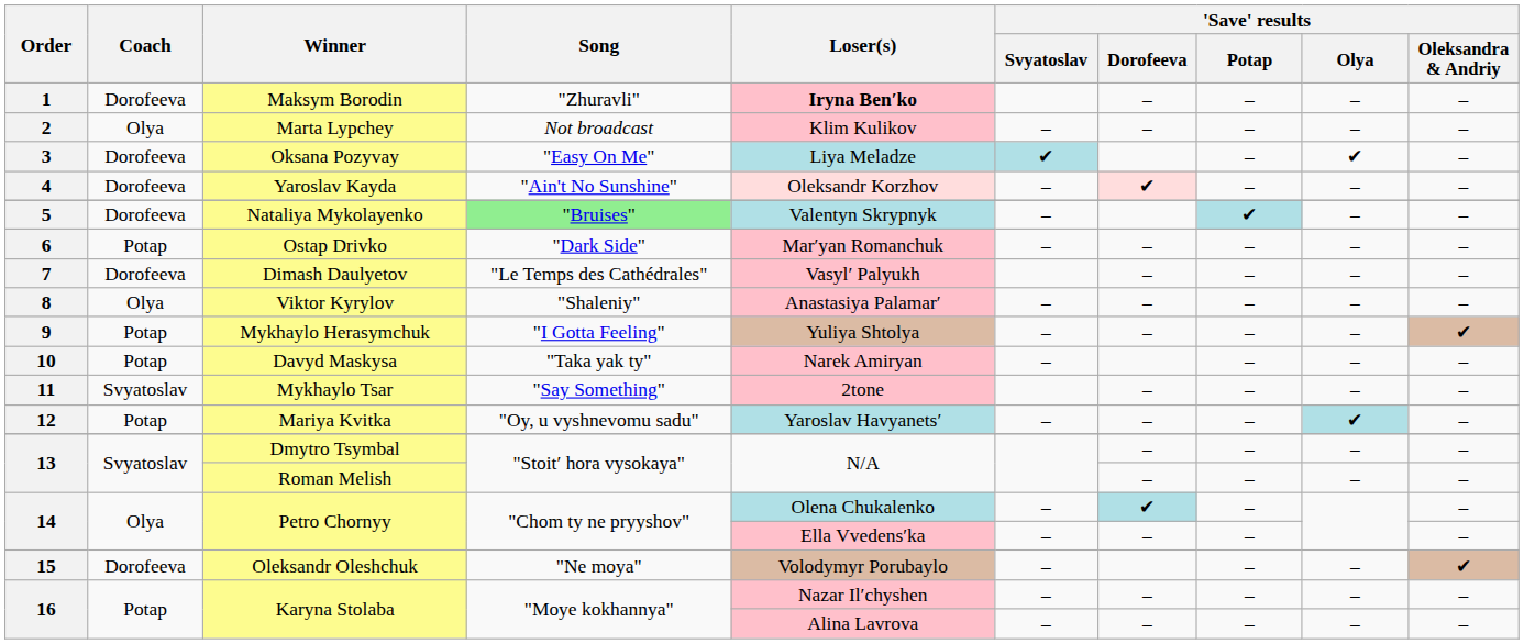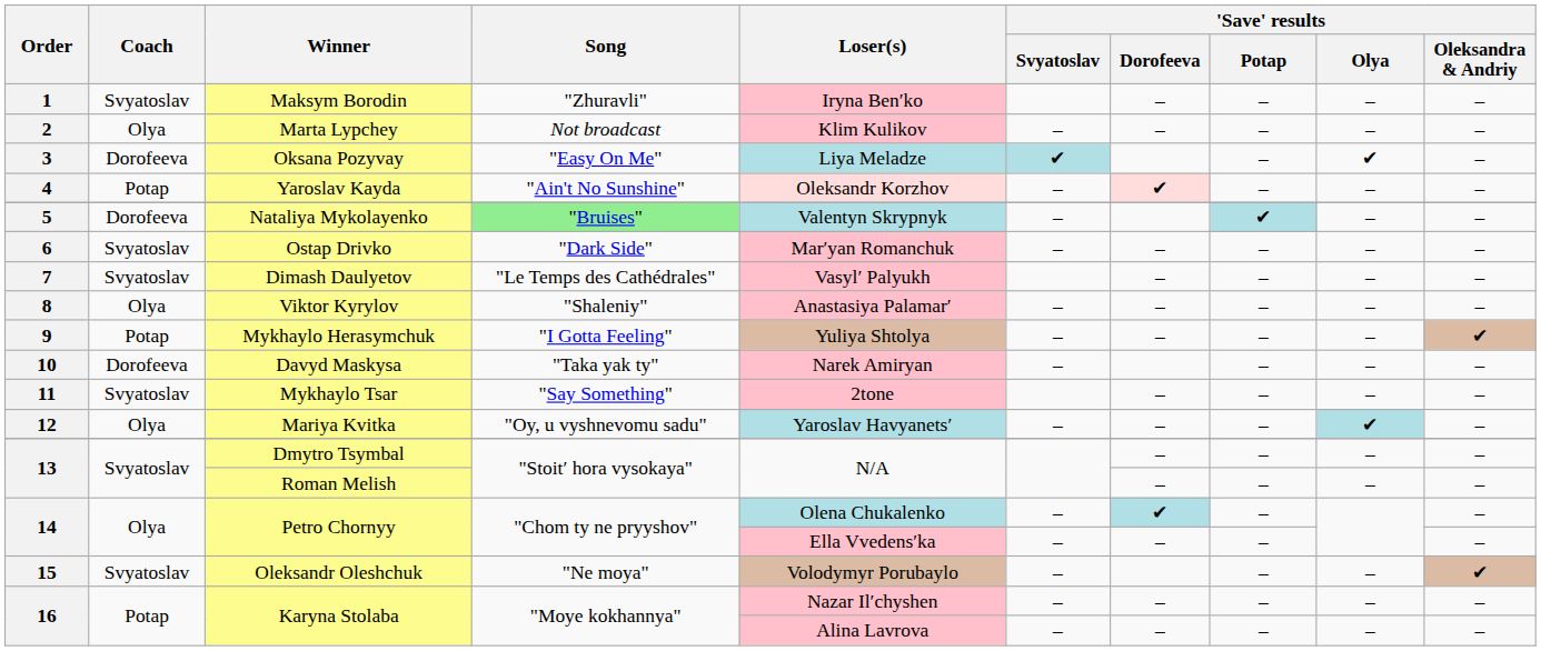Maksym Borodin | Coach: Dorofeeva -> Svyatoslav
Maksym Borodin | Loser(s): bold -> normal
Yaroslav Kayda | Coach: Dorofeeva -> Potap
Ostap Drivko | Coach: Potap -> Svyatoslav
Dimash Daulyetov | Coach: Dorofeeva -> Svyatoslav
Davyd Maskysa | Coach: Potap -> Dorofeeva
Mariya Kvitka | Coach: Potap -> Olya
Oleksandr Oleshchuk | Coach: Dorofeeva -> Svyatoslav
